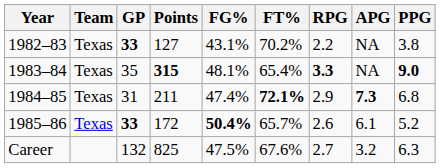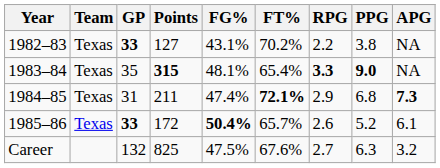columns swapped: APG <-> PPG
